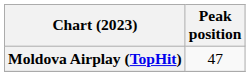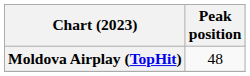Moldova Airplay (TopHit) | Peak position: 47 -> 48
